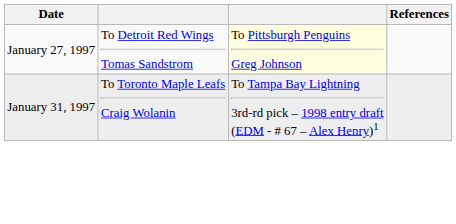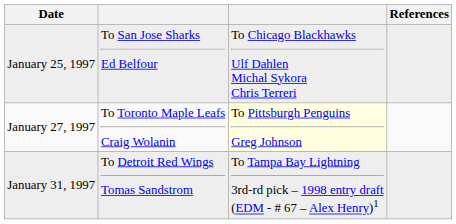+ row: January 25, 1997 | To San Jose Sharks Ed Belfour | To Chicago Blackhawks Ulf Dahlen Michal Sykora Chris Terreri
January 27, 1997 | column 2: To Detroit Red Wings Tomas Sandstrom -> To Toronto Maple Leafs Craig Wolanin
January 31, 1997 | column 2: To Toronto Maple Leafs Craig Wolanin -> To Detroit Red Wings Tomas Sandstrom
